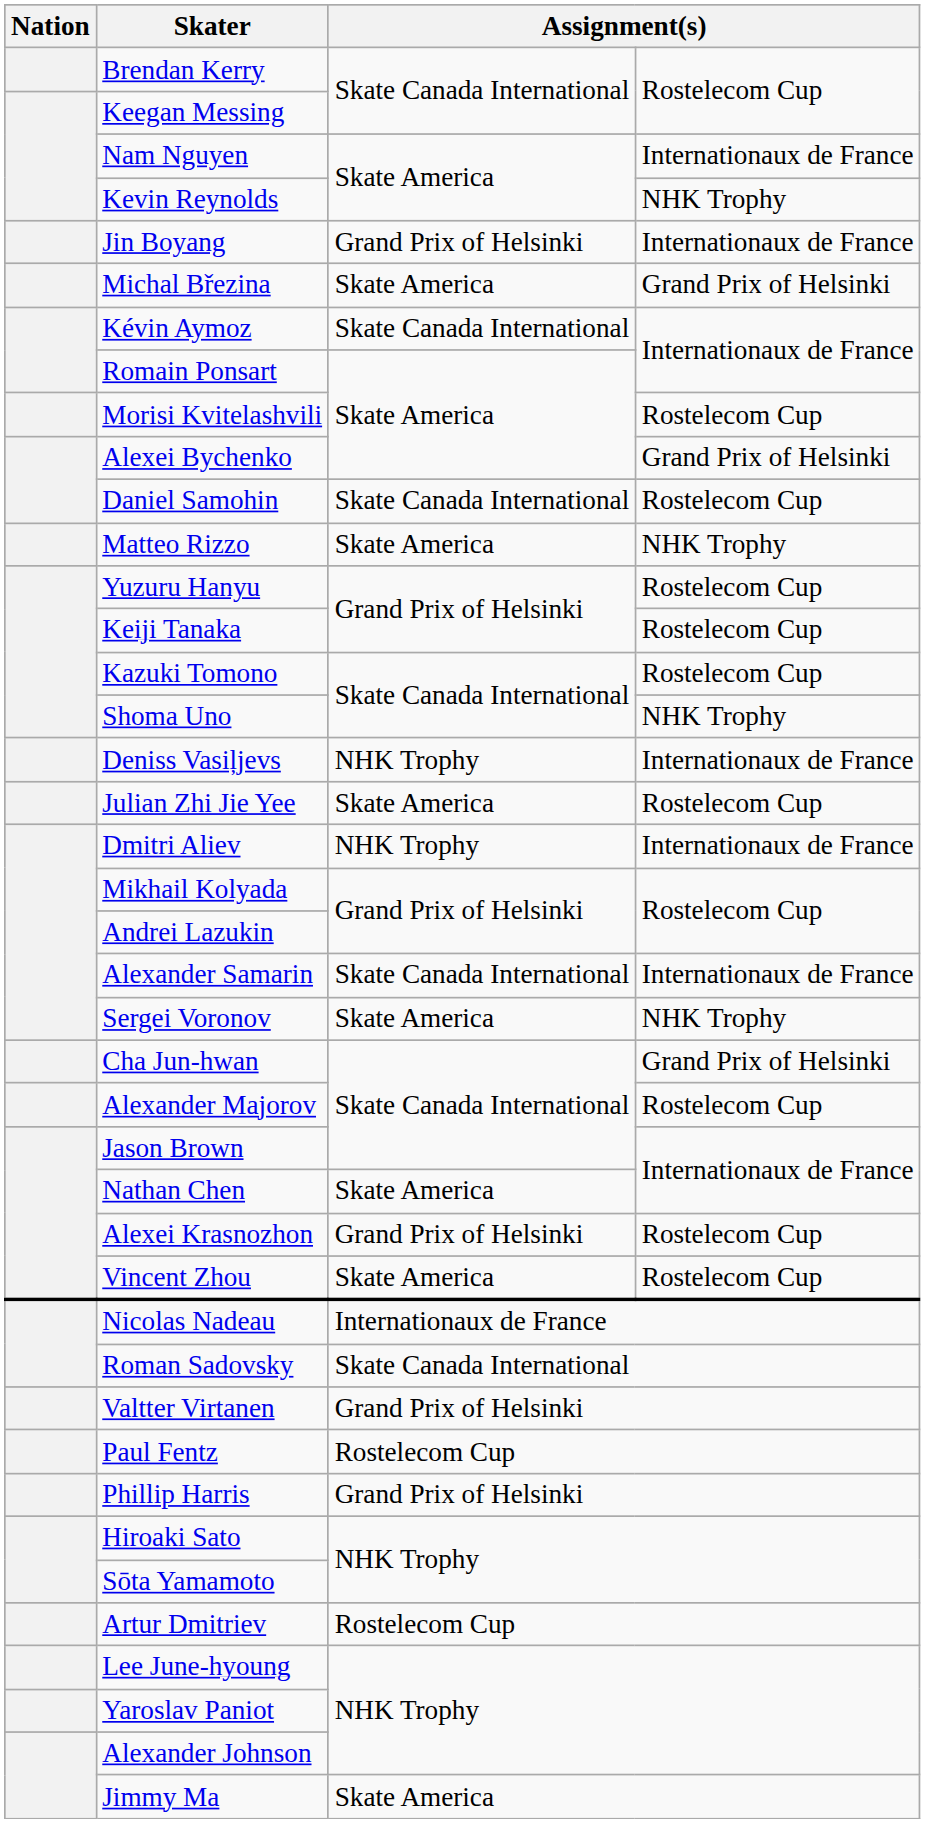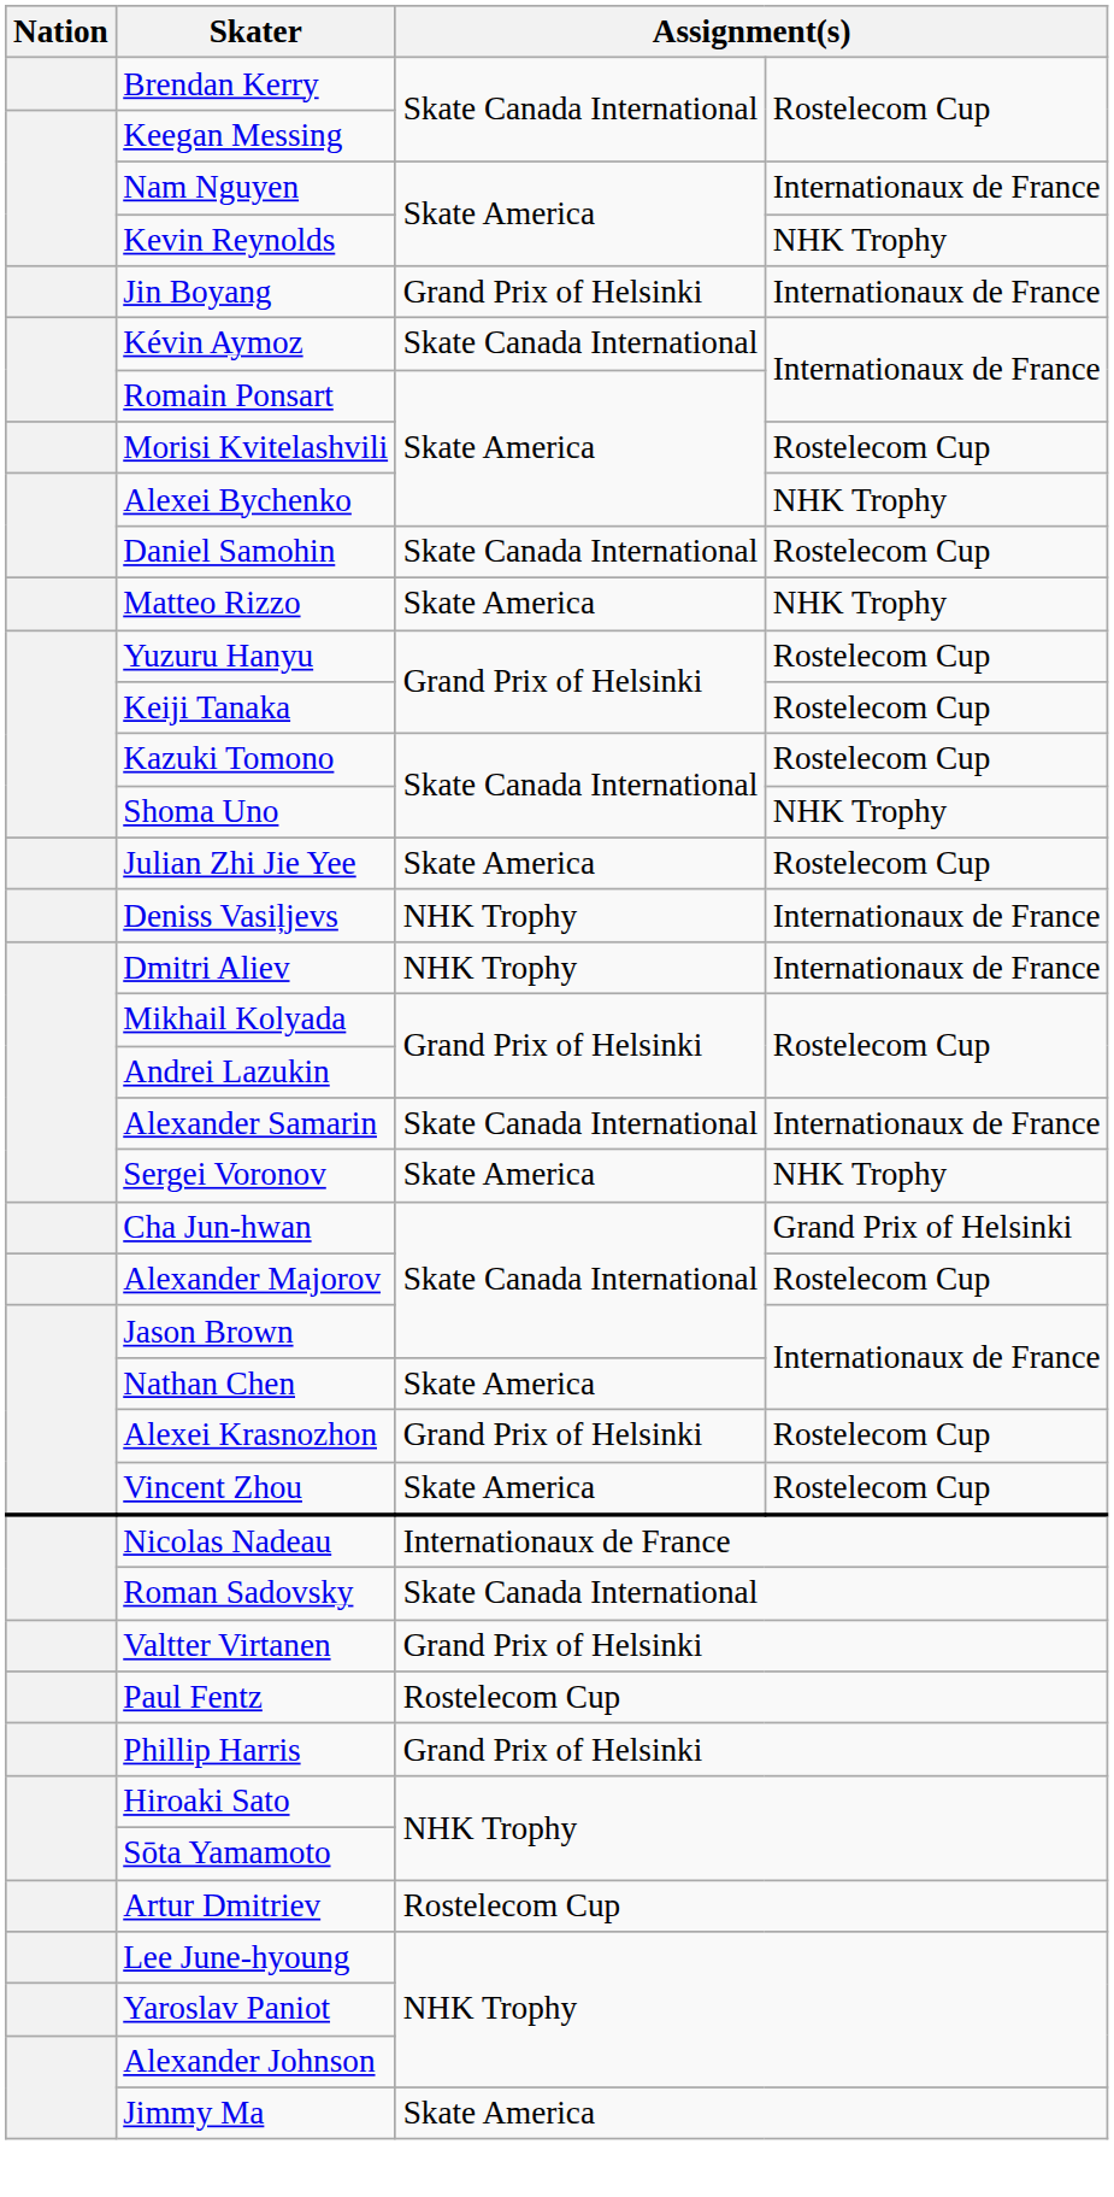- row: Michal Březina | Skate America | Grand Prix of Helsinki
Alexei Bychenko | column 4: Grand Prix of Helsinki -> NHK Trophy
rows swapped: Deniss Vasiļjevs <-> Julian Zhi Jie Yee
